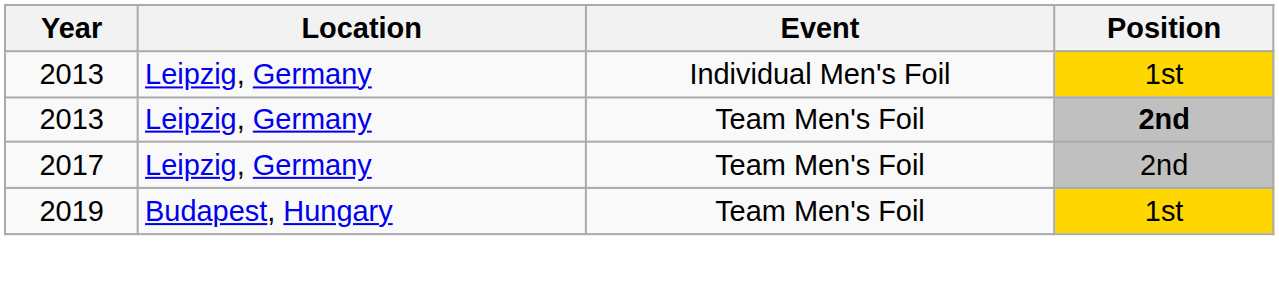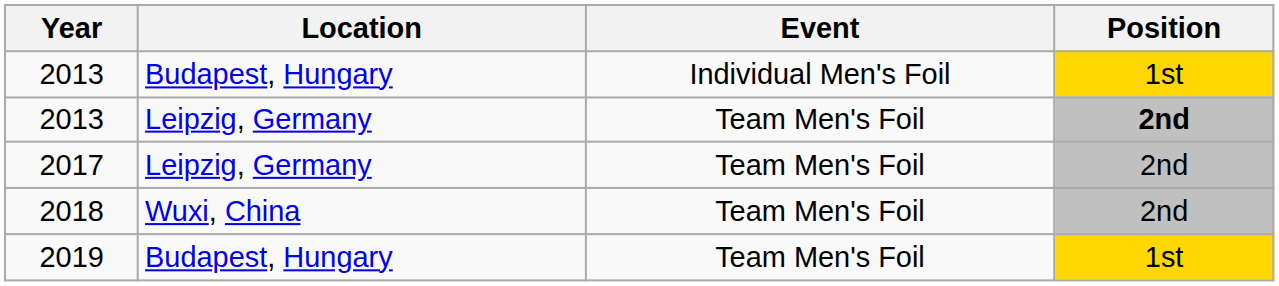2013 / Individual Men's Foil | Location: Leipzig, Germany -> Budapest, Hungary
+ row: 2018 | Wuxi, China | Team Men's Foil | 2nd
